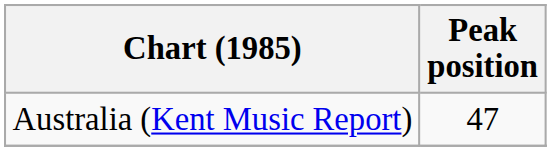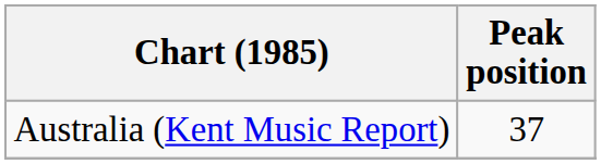Australia (Kent Music Report) | Peak position: 47 -> 37
